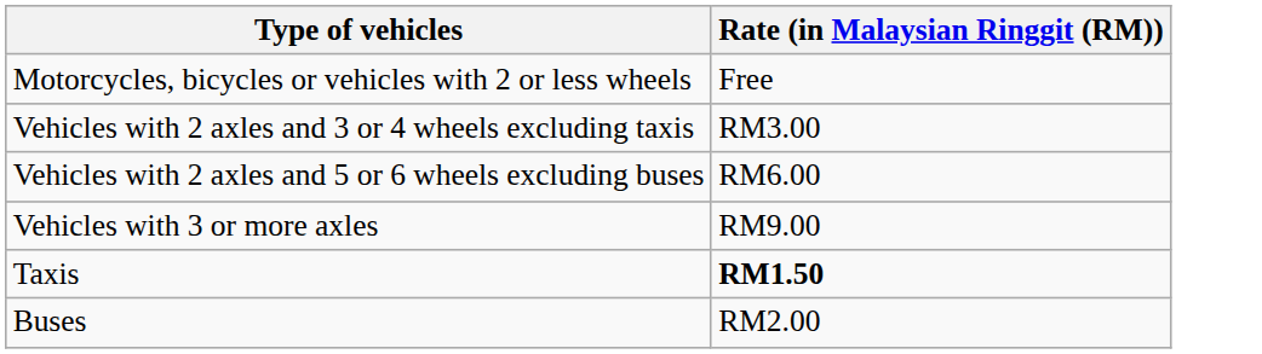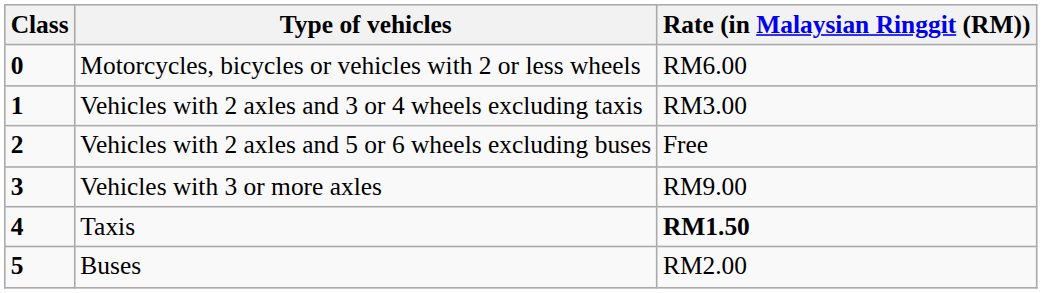+ column: Class | 0 | 1 | 2 | 3 | 4 | 5
Motorcycles, bicycles or vehicles with 2 or less wheels | Rate (in Malaysian Ringgit (RM)): Free -> RM6.00
Vehicles with 2 axles and 5 or 6 wheels excluding buses | Rate (in Malaysian Ringgit (RM)): RM6.00 -> Free
